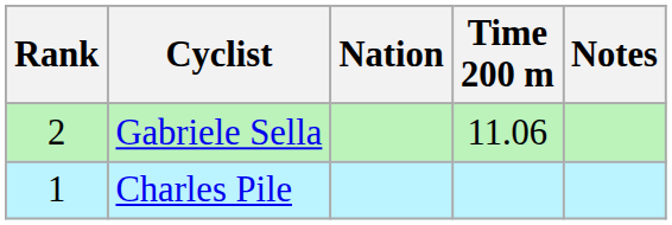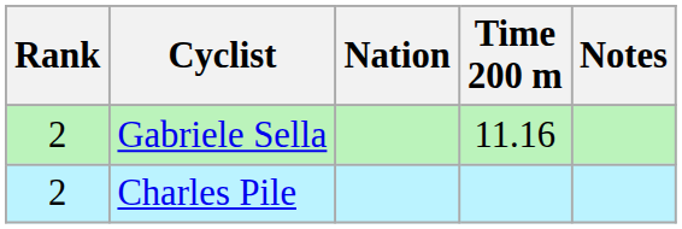Gabriele Sella | Time 200 m: 11.06 -> 11.16
Charles Pile | Rank: 1 -> 2
